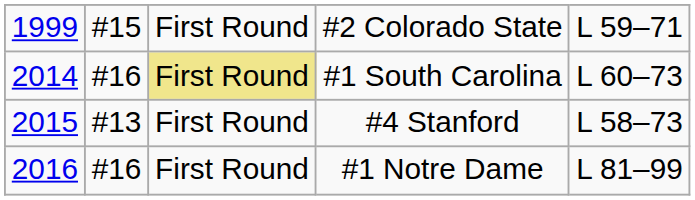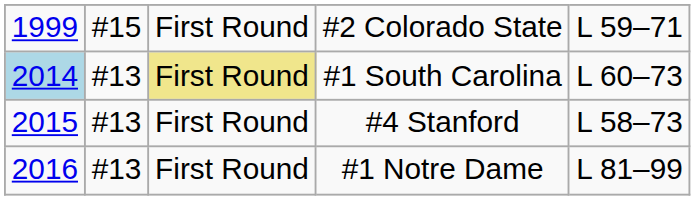#1 South Carolina | column 1: no background -> lightblue background
#1 South Carolina | column 2: #16 -> #13
#1 Notre Dame | column 2: #16 -> #13
